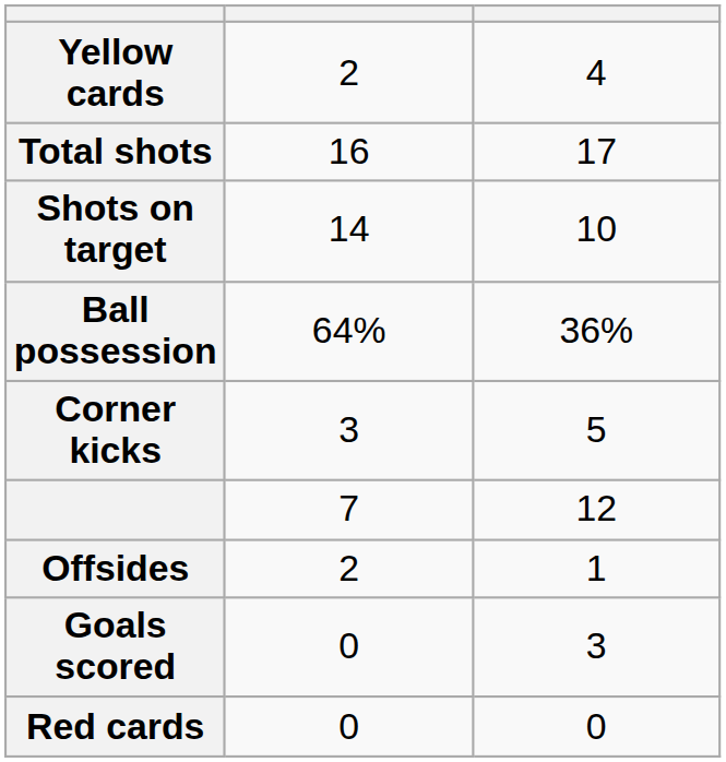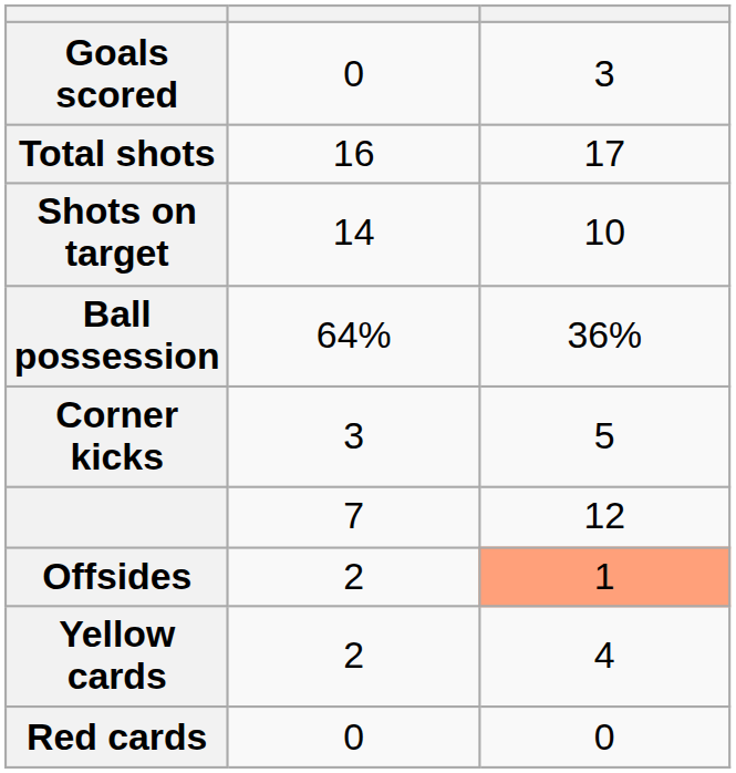rows swapped: Goals scored <-> Yellow cards
Offsides | column 3: no background -> lightsalmon background
